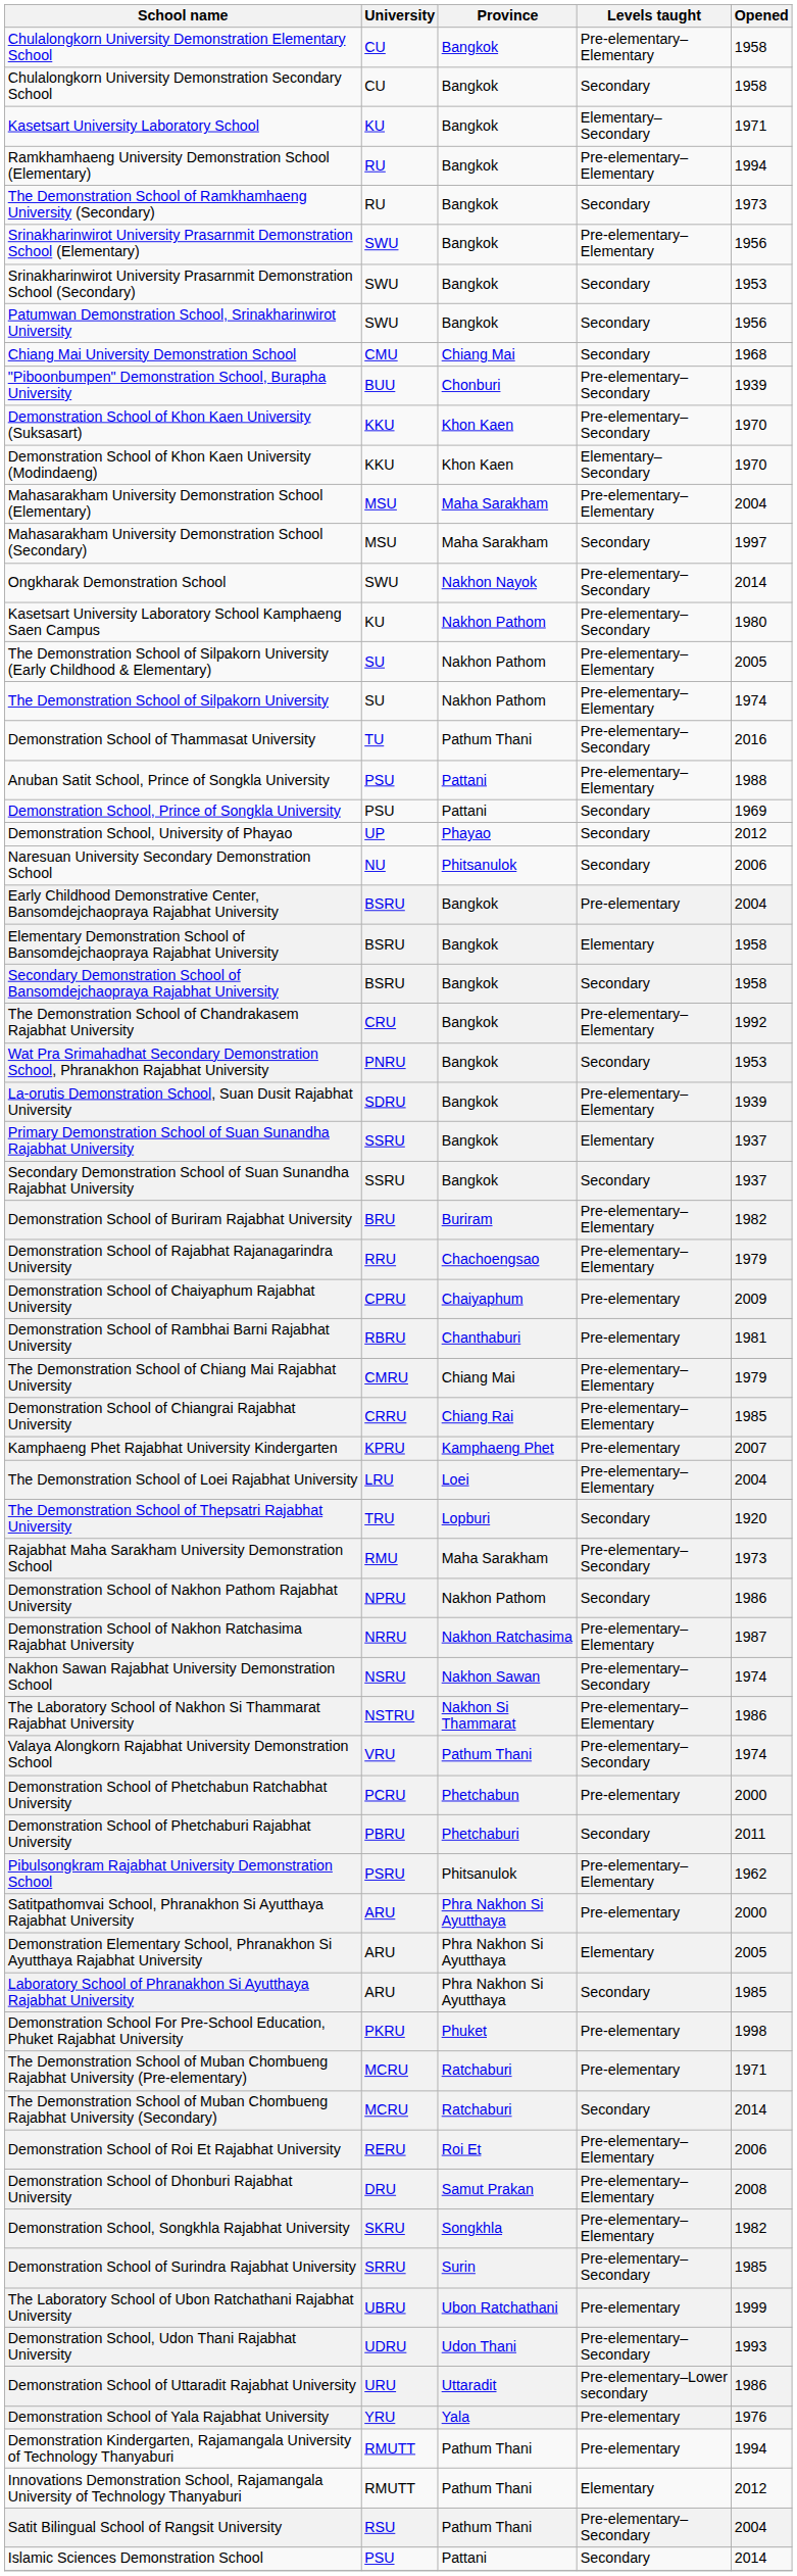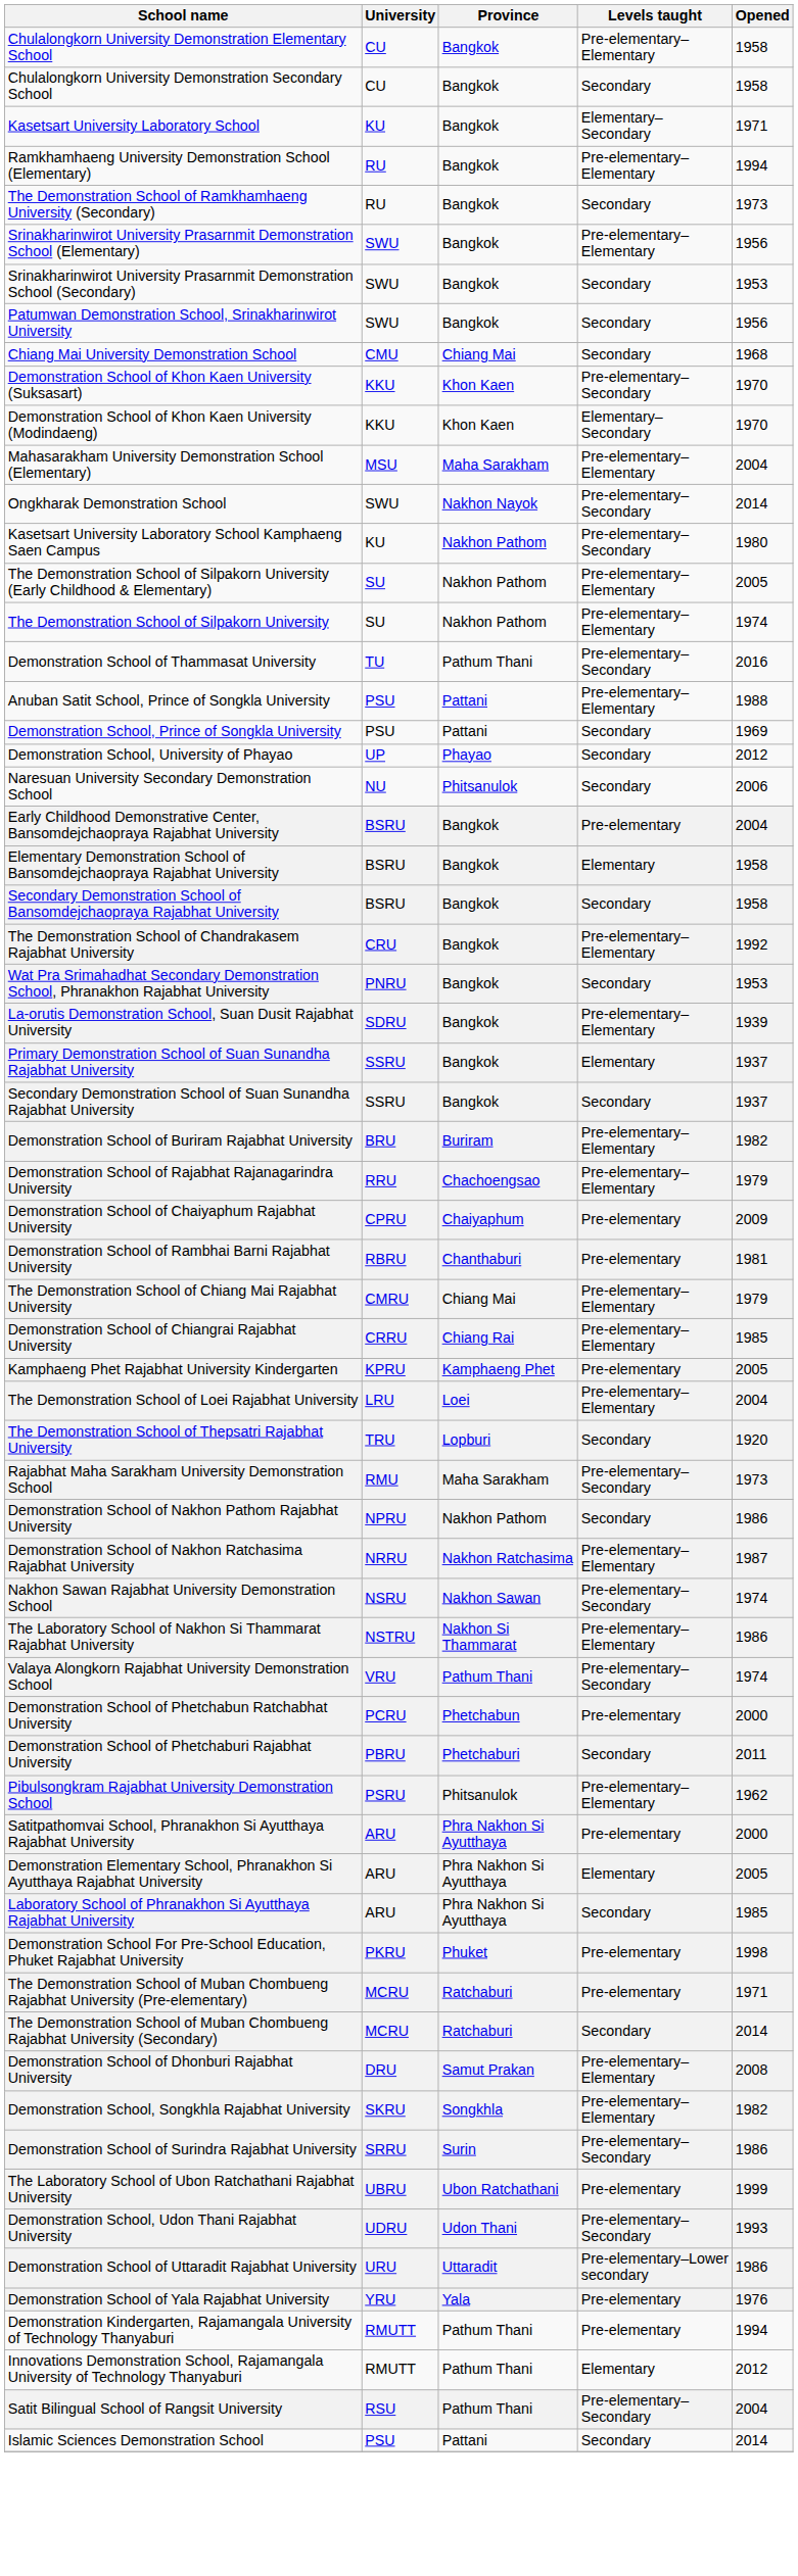- row: "Piboonbumpen" Demonstration School, Burapha University | BUU | Chonburi | Pre-elementary–Secondary | 1939
- row: Mahasarakham University Demonstration School (Secondary) | MSU | Maha Sarakham | Secondary | 1997
Kamphaeng Phet Rajabhat University Kindergarten | Opened: 2007 -> 2005
- row: Demonstration School of Roi Et Rajabhat University | RERU | Roi Et | Pre-elementary–Elementary | 2006
Demonstration School of Surindra Rajabhat University | Opened: 1985 -> 1986
